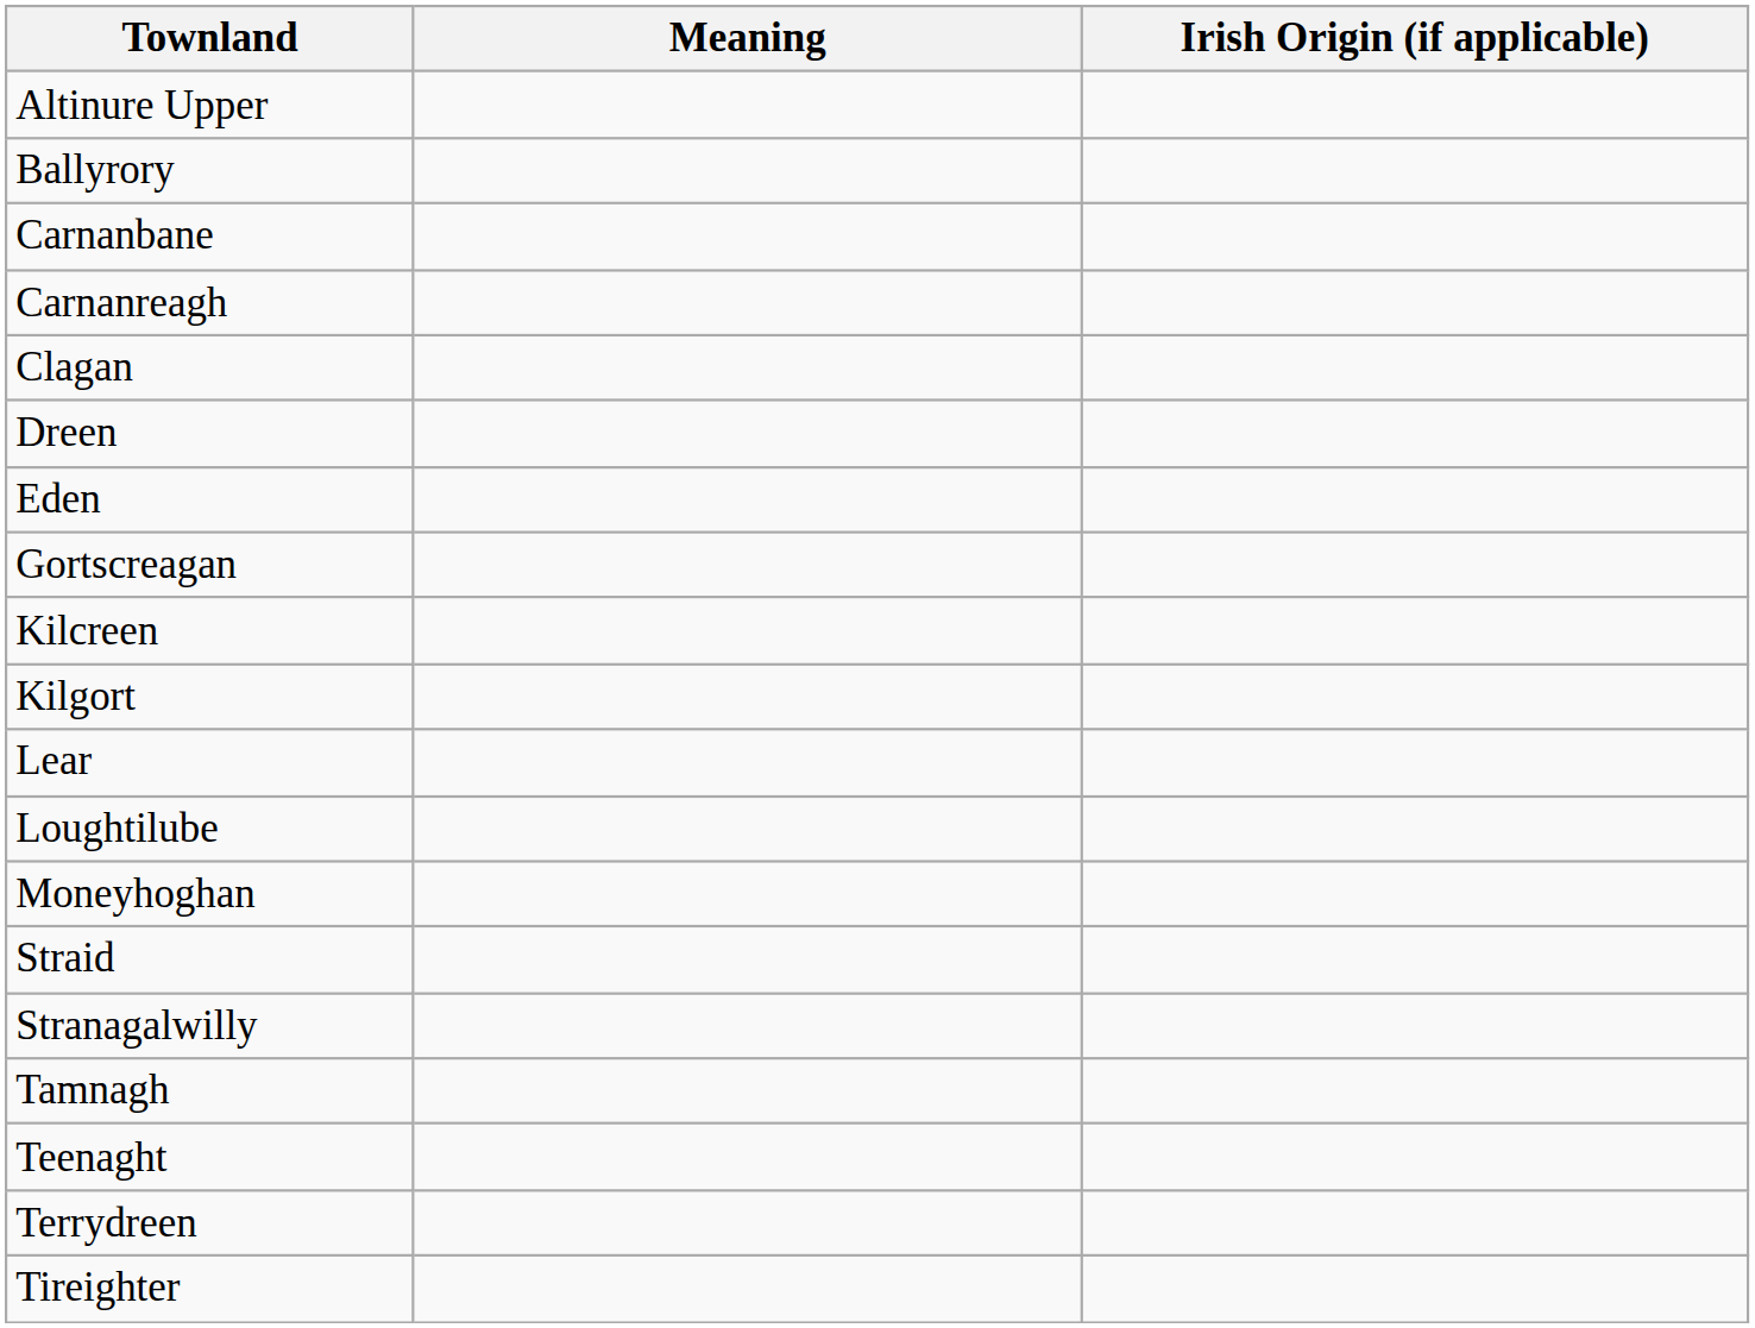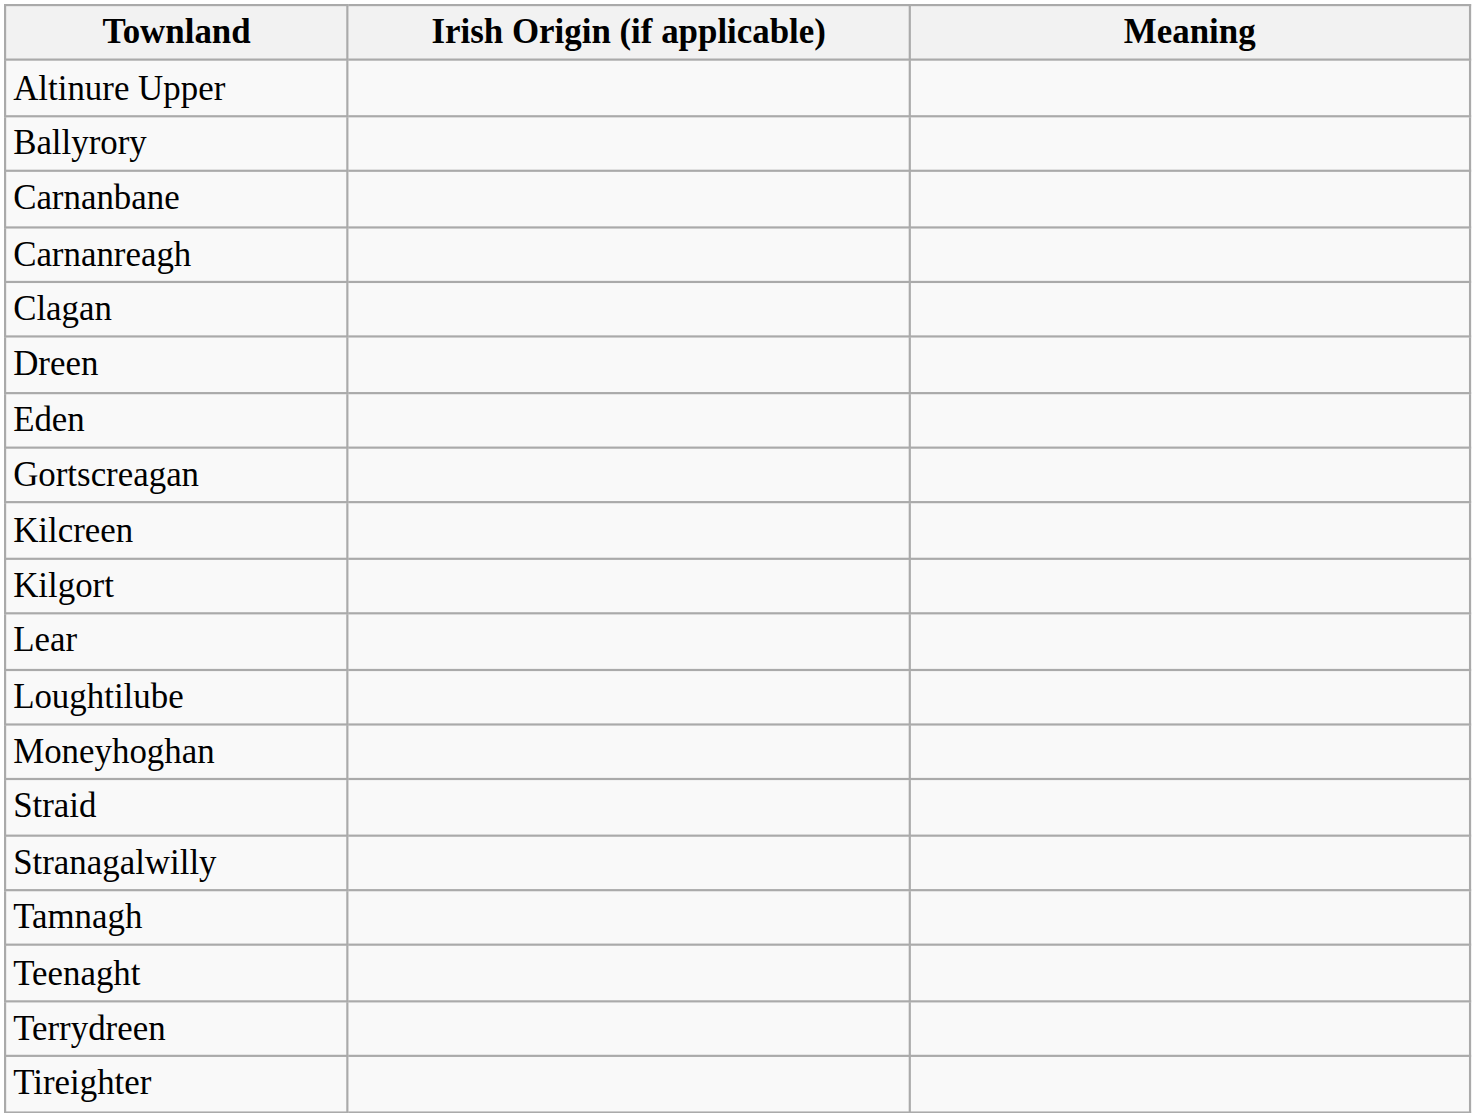columns swapped: Irish Origin (if applicable) <-> Meaning
